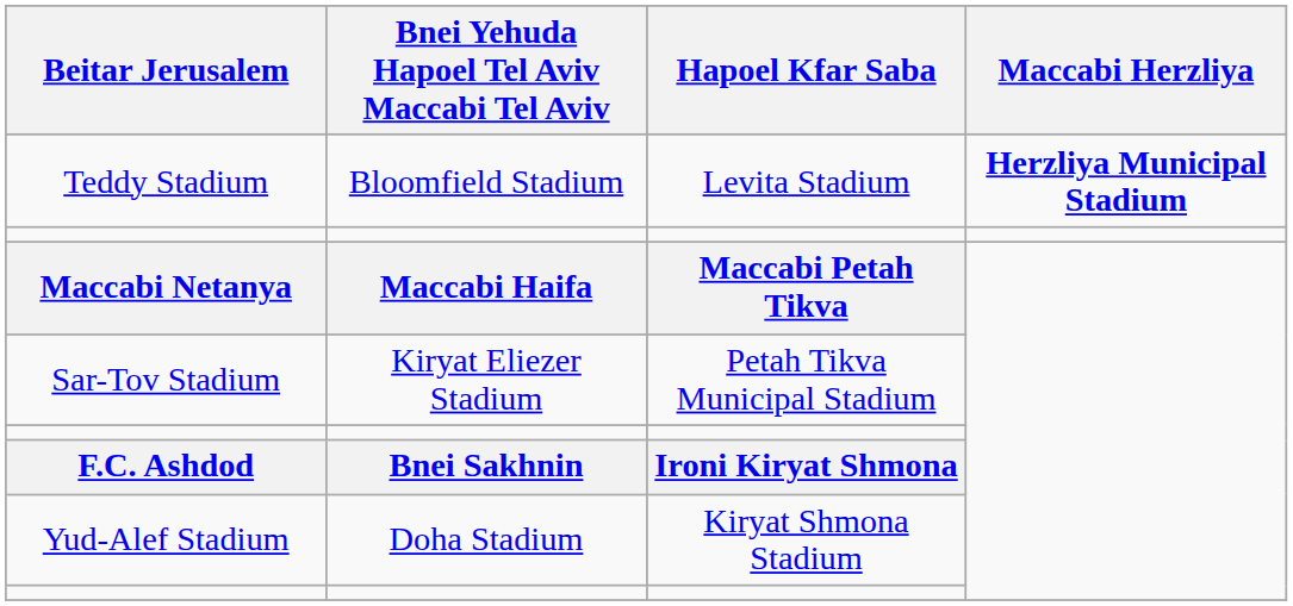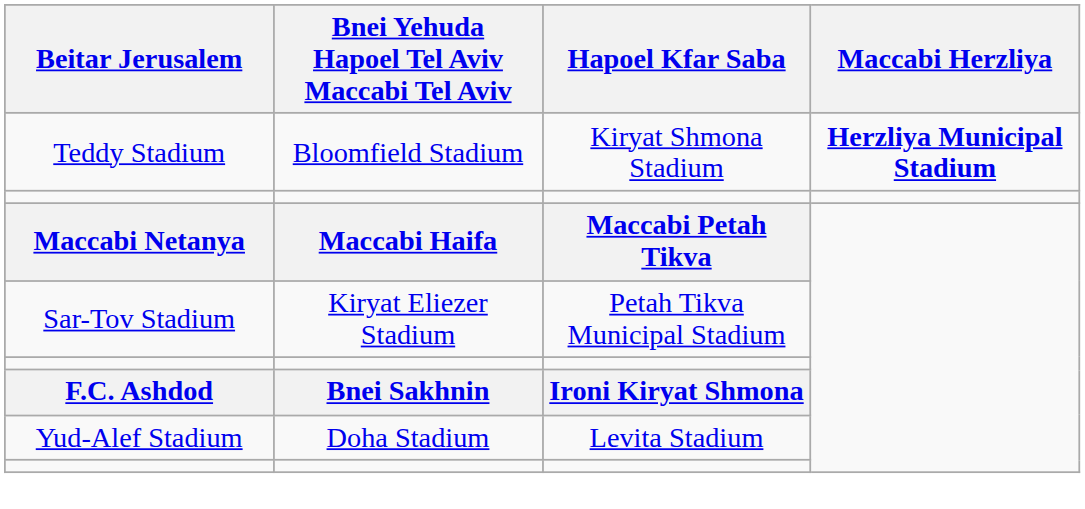Teddy Stadium | Hapoel Kfar Saba: Levita Stadium -> Kiryat Shmona Stadium
Yud-Alef Stadium | Hapoel Kfar Saba: Kiryat Shmona Stadium -> Levita Stadium
